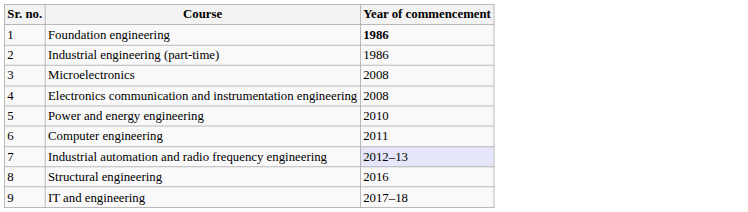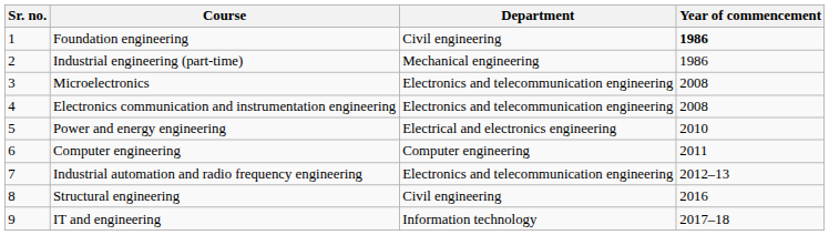+ column: Department | Civil engineering | Mechanical engineering | Electronics and telecommunication engineering | Electronics and telecommunication engineering | Electrical and electronics engineering | Computer engineering | Electronics and telecommunication engineering | Civil engineering | Information technology
Industrial automation and radio frequency engineering | Year of commencement: lavender background -> no background
